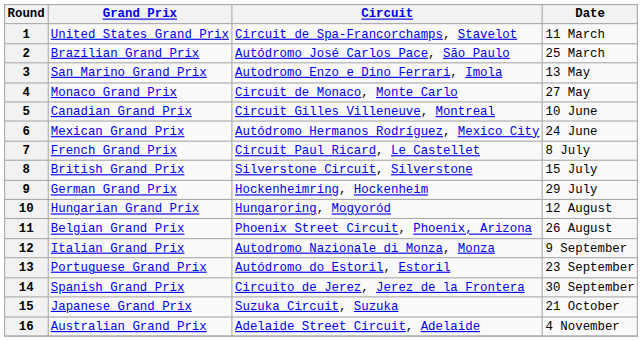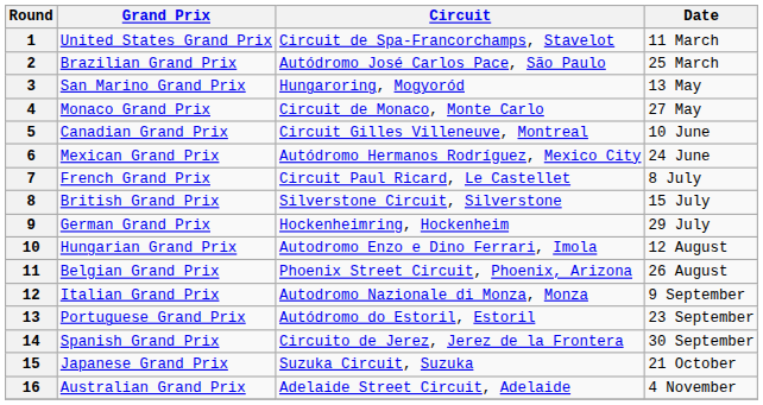3 | Circuit: Autodromo Enzo e Dino Ferrari, Imola -> Hungaroring, Mogyoród
10 | Circuit: Hungaroring, Mogyoród -> Autodromo Enzo e Dino Ferrari, Imola
